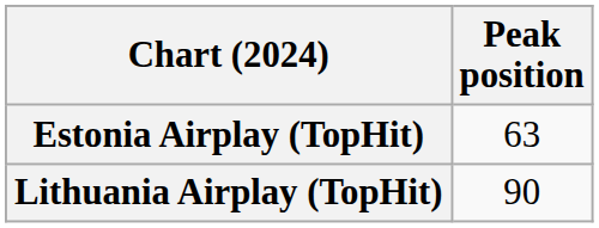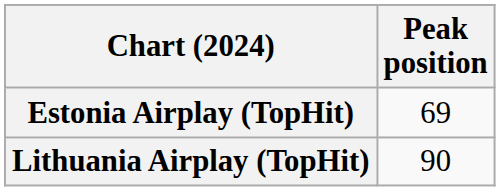Estonia Airplay (TopHit) | Peak position: 63 -> 69
